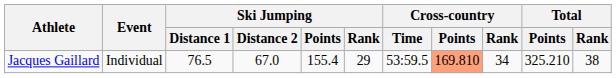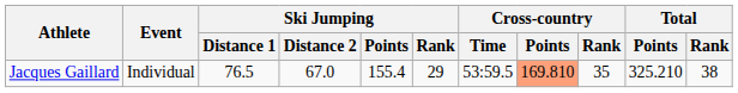Jacques Gaillard | Cross-country / Rank: 34 -> 35
